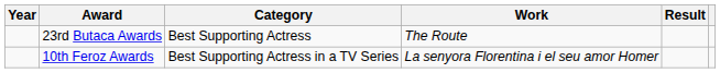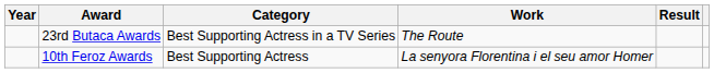23rd Butaca Awards | Category: Best Supporting Actress -> Best Supporting Actress in a TV Series
10th Feroz Awards | Category: Best Supporting Actress in a TV Series -> Best Supporting Actress
